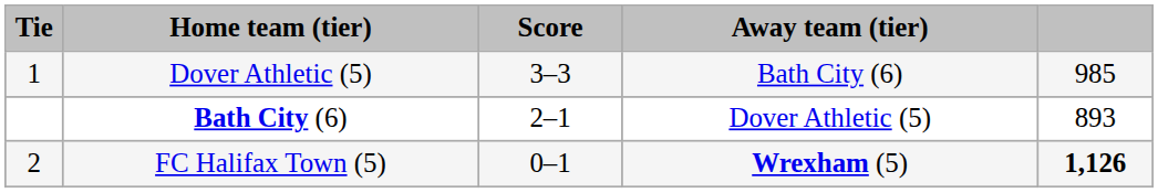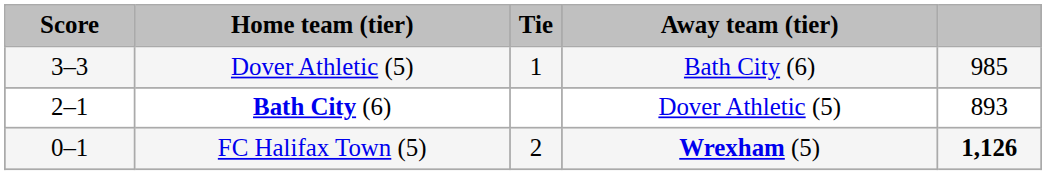columns swapped: Tie <-> Score
